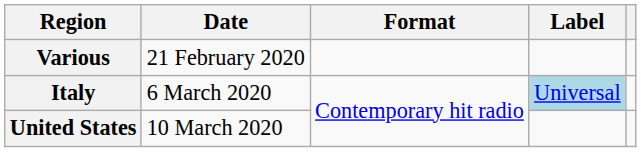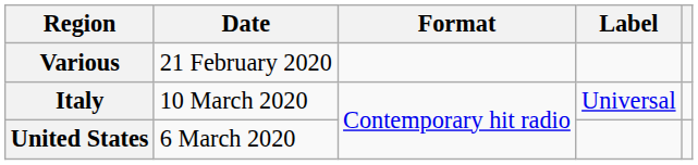Italy | Date: 6 March 2020 -> 10 March 2020
Italy | Label: lightblue background -> no background
United States | Date: 10 March 2020 -> 6 March 2020
